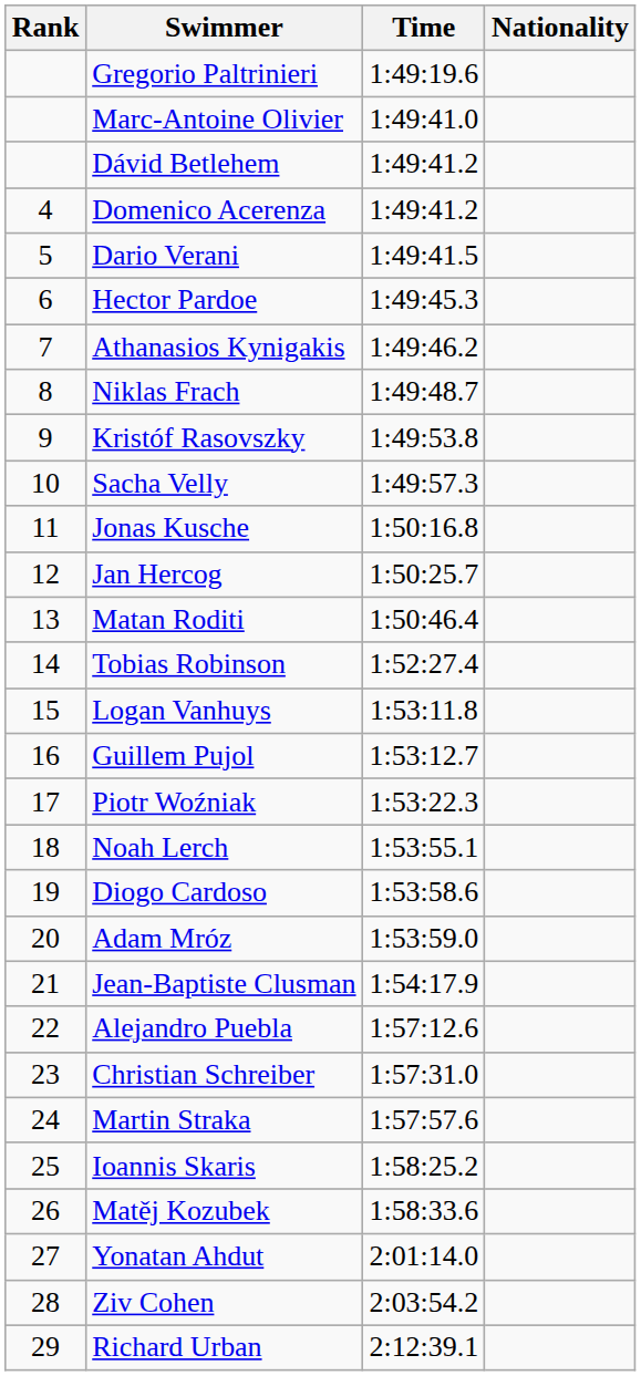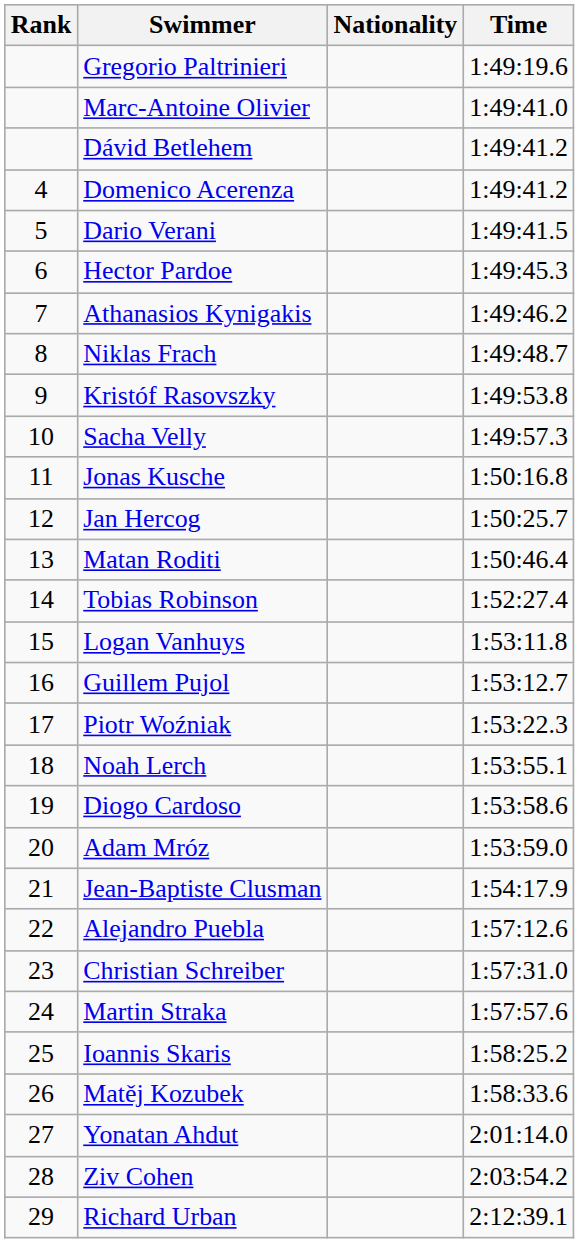columns swapped: Nationality <-> Time
